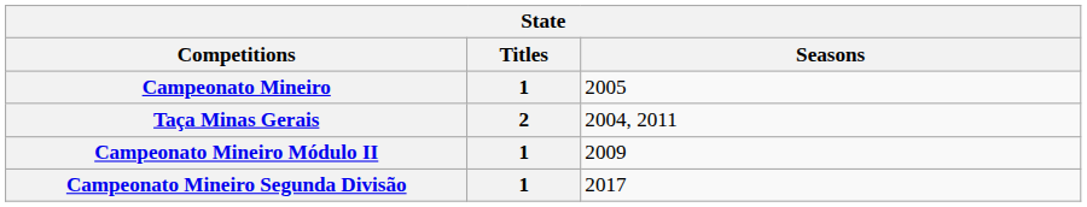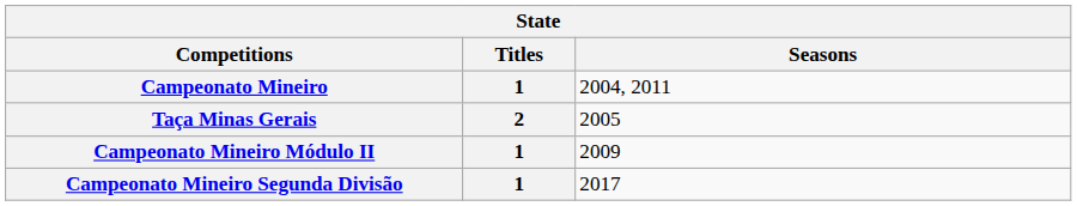Campeonato Mineiro | Seasons: 2005 -> 2004, 2011
Taça Minas Gerais | Seasons: 2004, 2011 -> 2005
